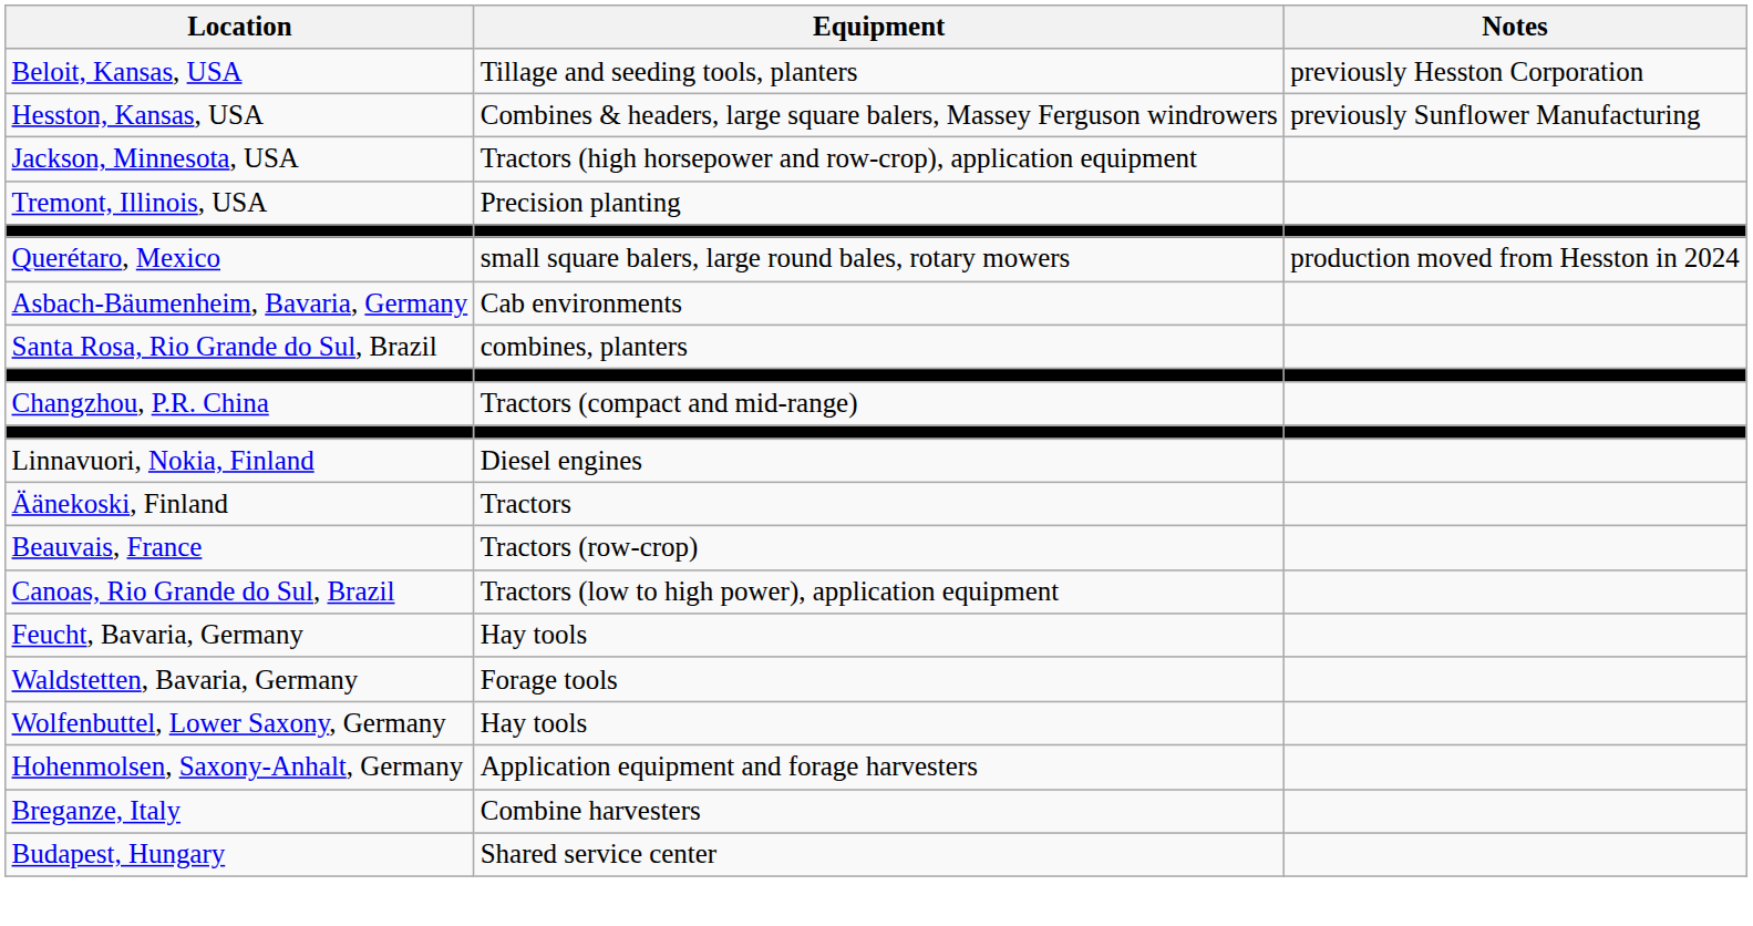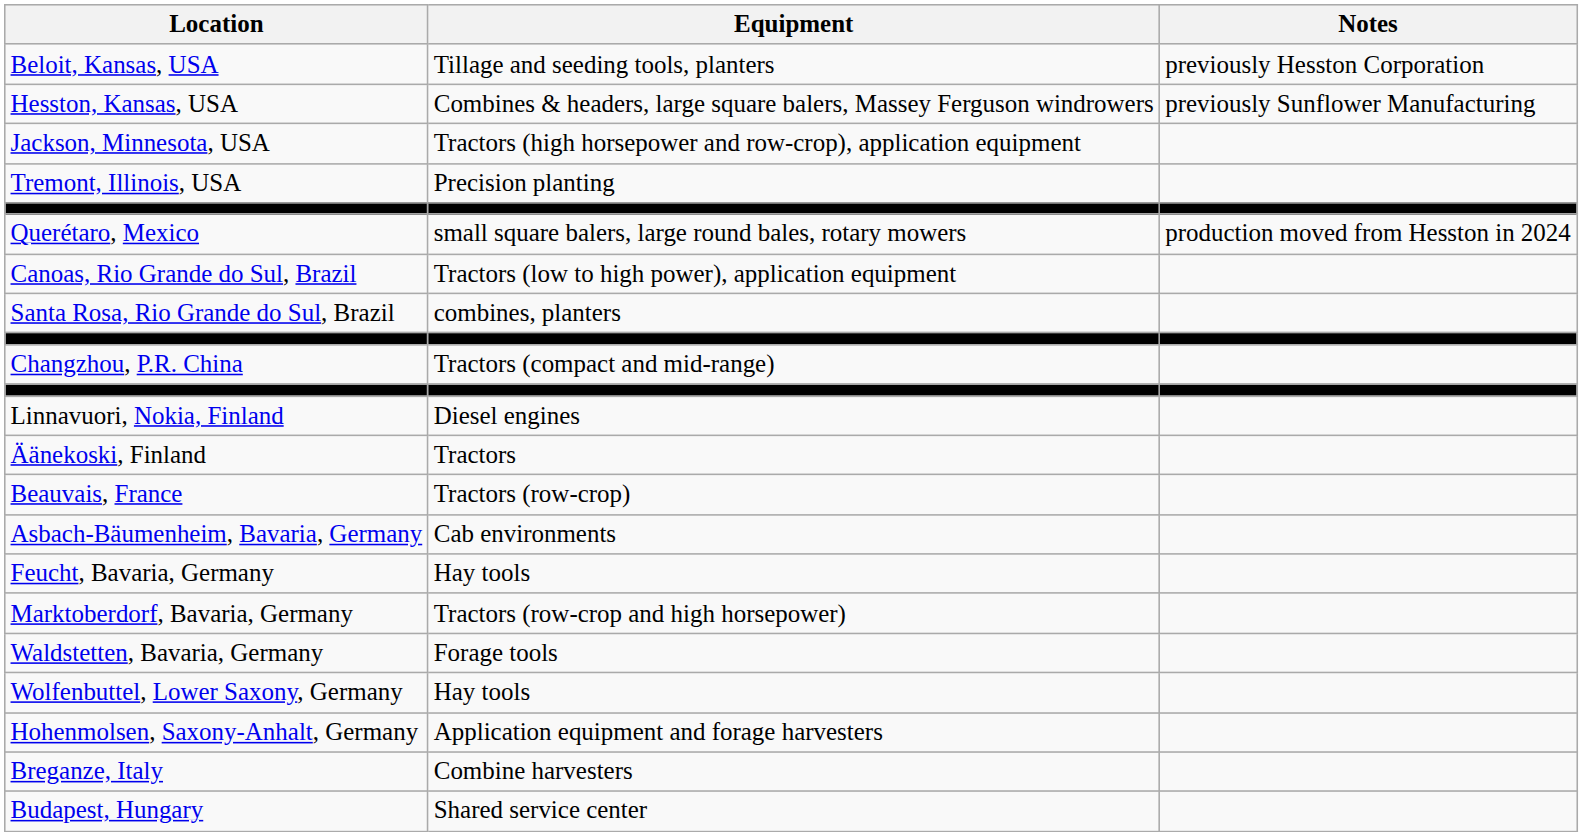rows swapped: Canoas, Rio Grande do Sul, Brazil <-> Asbach-Bäumenheim, Bavaria, Germany
+ row: Marktoberdorf, Bavaria, Germany | Tractors (row-crop and high horsepower)
